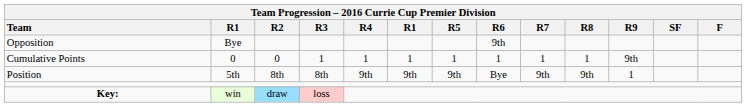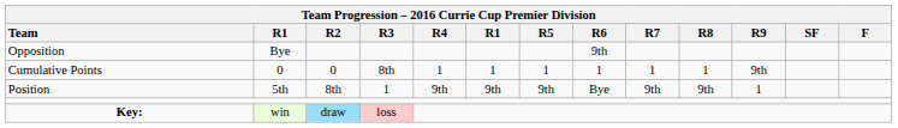Cumulative Points | Team Progression – 2016 Currie Cup Premier Division / R3: 1 -> 8th
Position | Team Progression – 2016 Currie Cup Premier Division / R3: 8th -> 1
